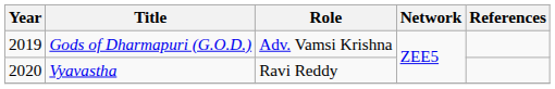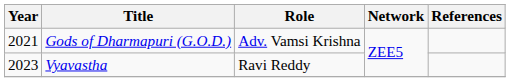Gods of Dharmapuri (G.O.D.) | Year: 2019 -> 2021
Vyavastha | Year: 2020 -> 2023
